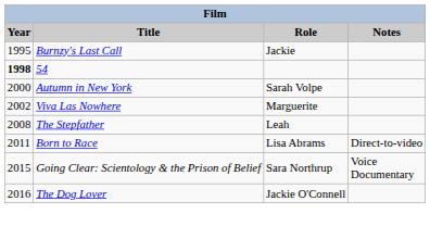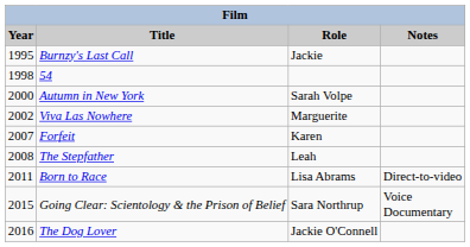54 | Year: bold -> normal
+ row: 2007 | Forfeit | Karen
